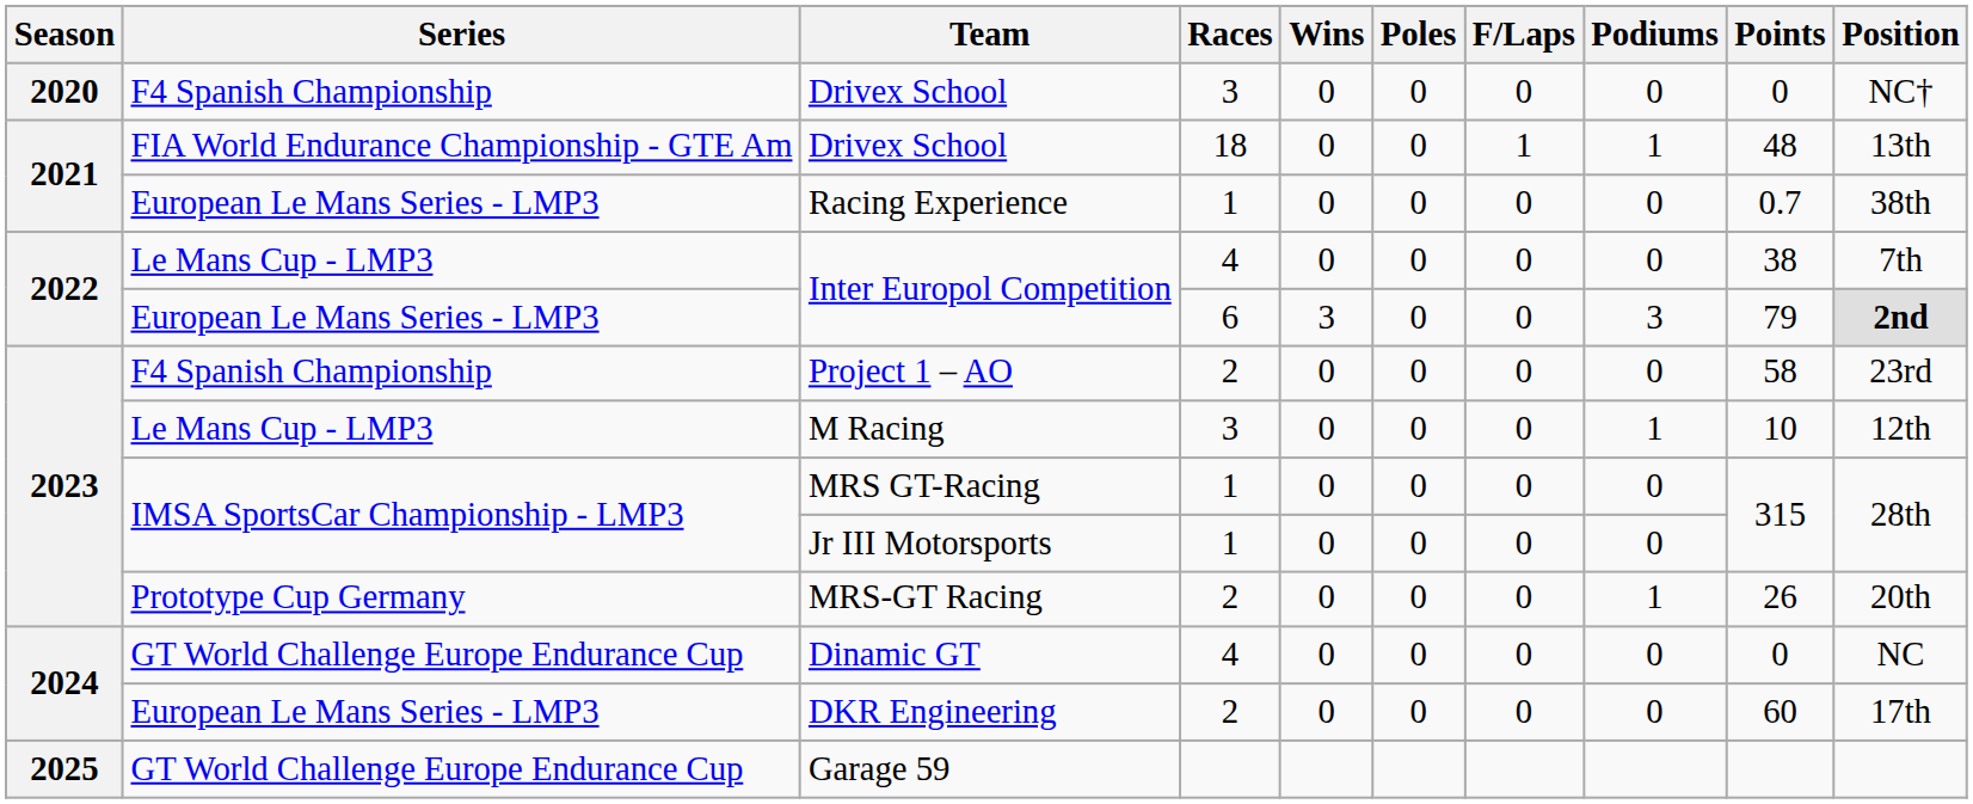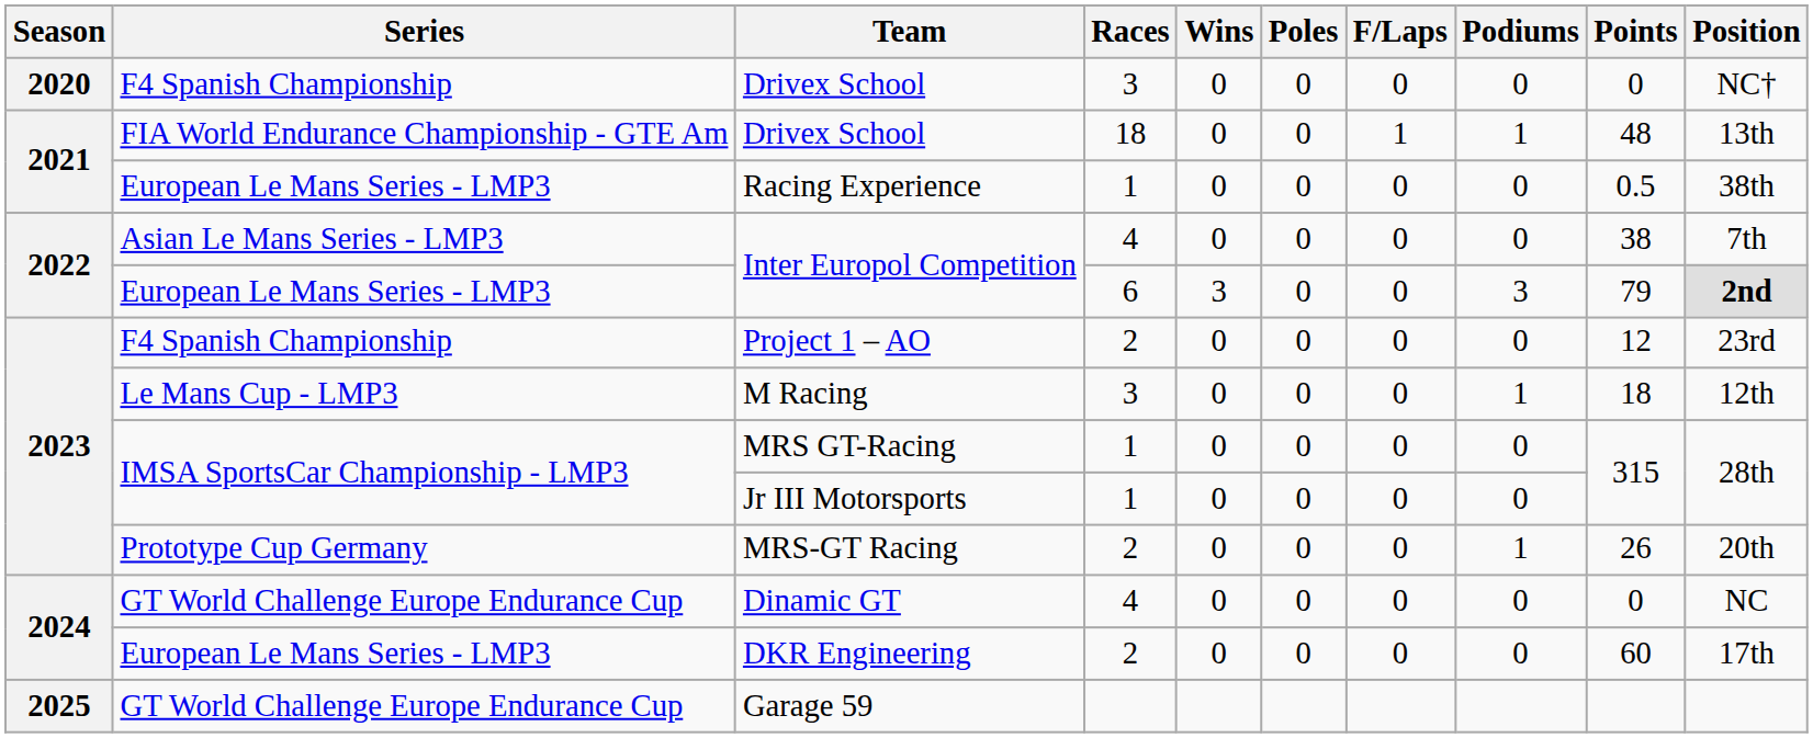Racing Experience | Points: 0.7 -> 0.5
Inter Europol Competition / 4 | Series: Le Mans Cup - LMP3 -> Asian Le Mans Series - LMP3
Project 1 – AO | Points: 58 -> 12
M Racing | Points: 10 -> 18
